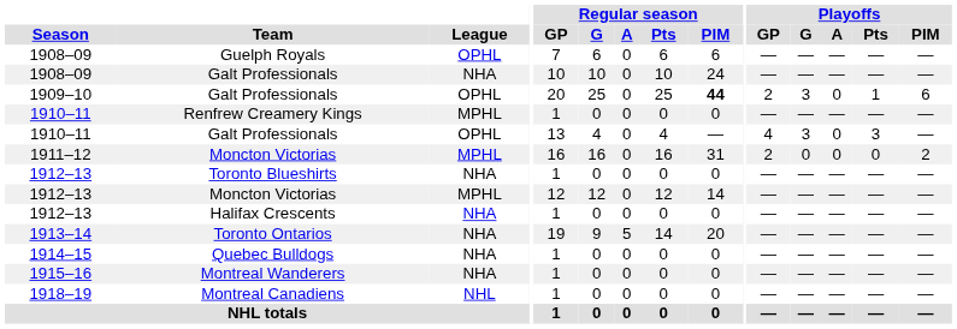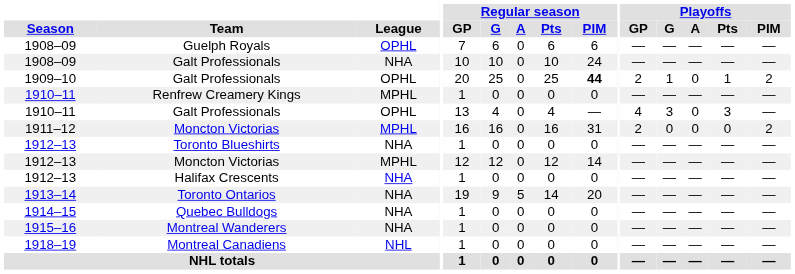1909–10 / Galt Professionals | Playoffs / G: 3 -> 1
1909–10 / Galt Professionals | Playoffs / PIM: 6 -> 2
